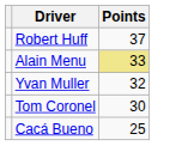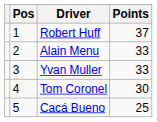+ column: Pos | 1 | 2 | 3 | 4 | 5
Alain Menu | Points: khaki background -> no background
Yvan Muller | Points: 32 -> 33
